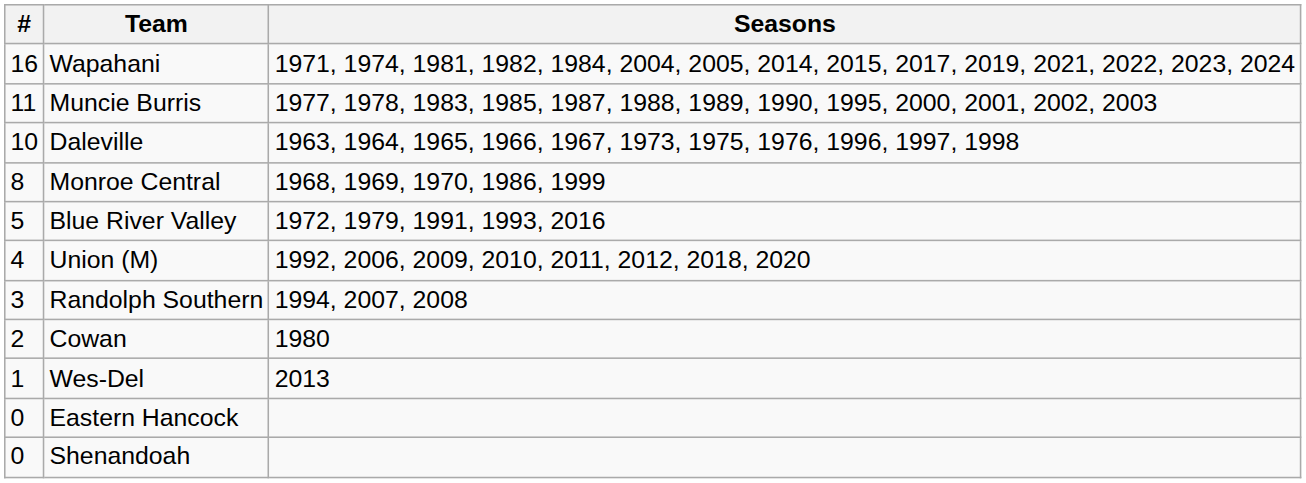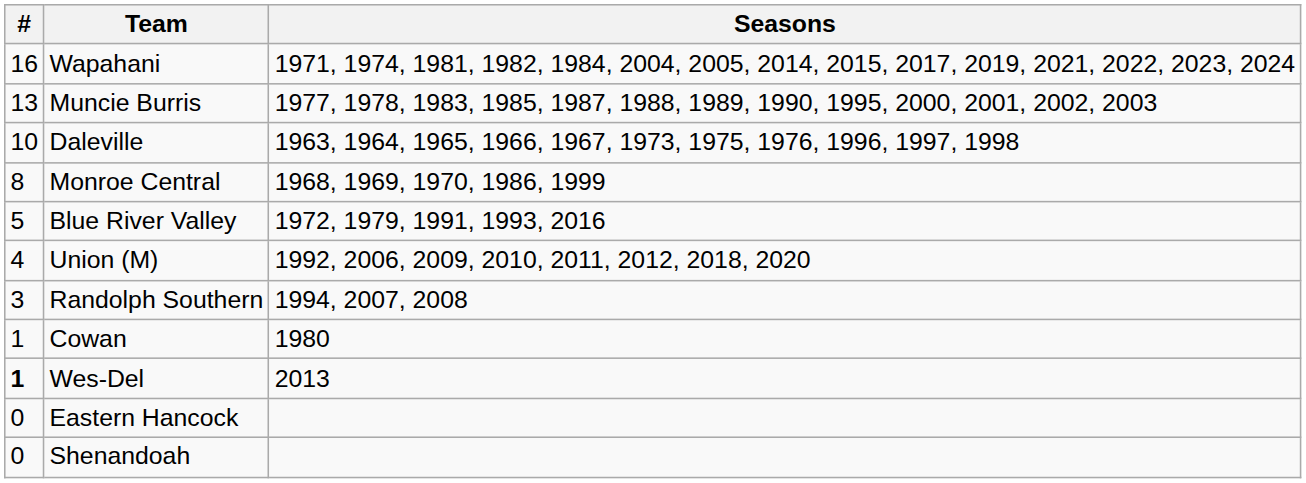Muncie Burris | #: 11 -> 13
Cowan | #: 2 -> 1
Wes-Del | #: normal -> bold
